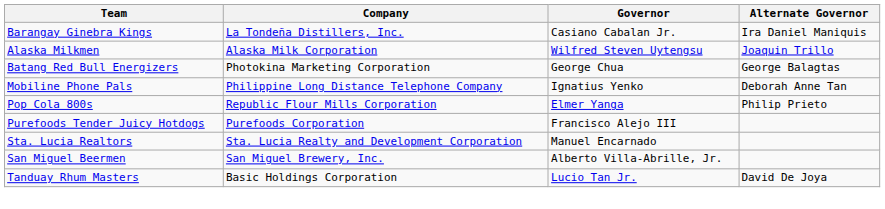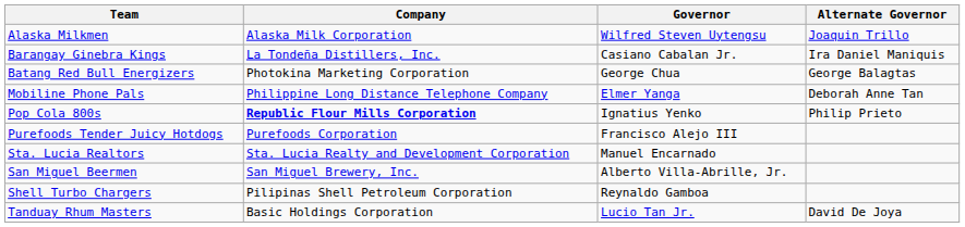rows swapped: Alaska Milkmen <-> Barangay Ginebra Kings
Mobiline Phone Pals | Governor: Ignatius Yenko -> Elmer Yanga
Pop Cola 800s | Company: normal -> bold
Pop Cola 800s | Governor: Elmer Yanga -> Ignatius Yenko
+ row: Shell Turbo Chargers | Pilipinas Shell Petroleum Corporation | Reynaldo Gamboa
